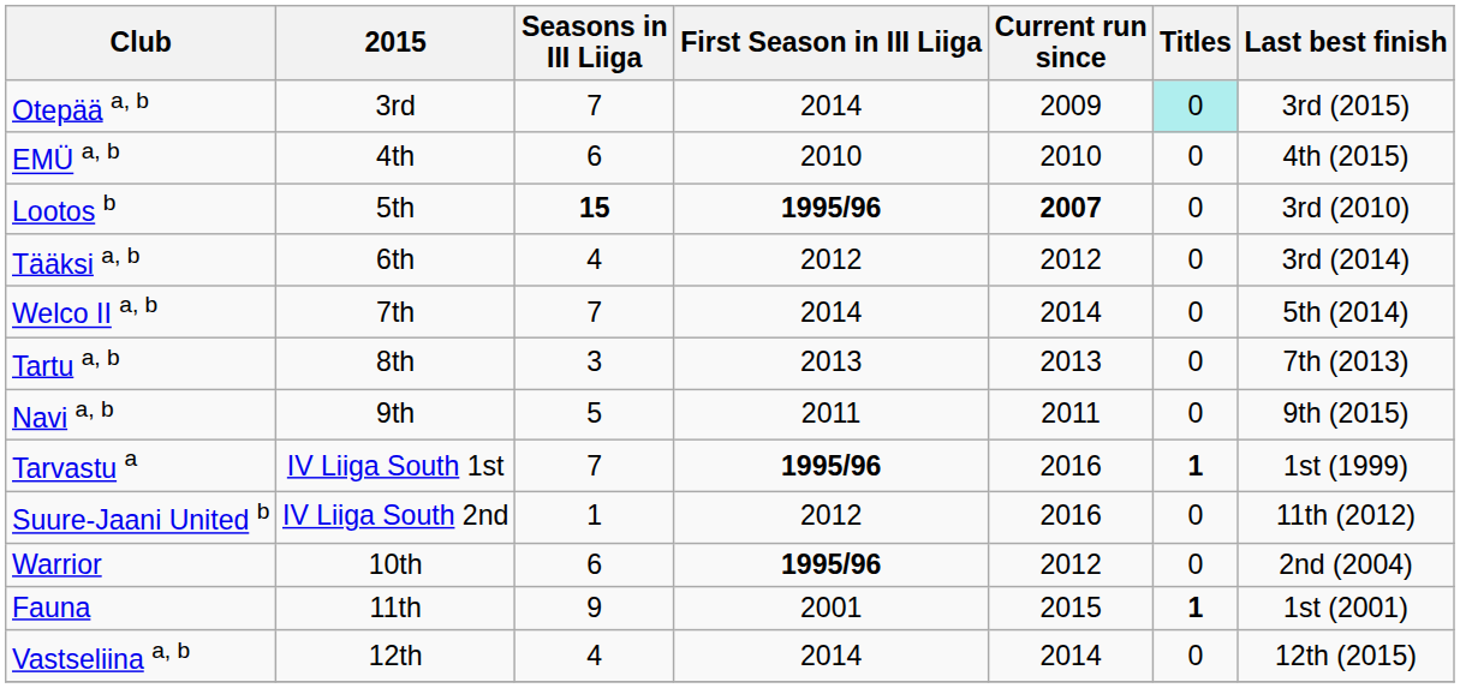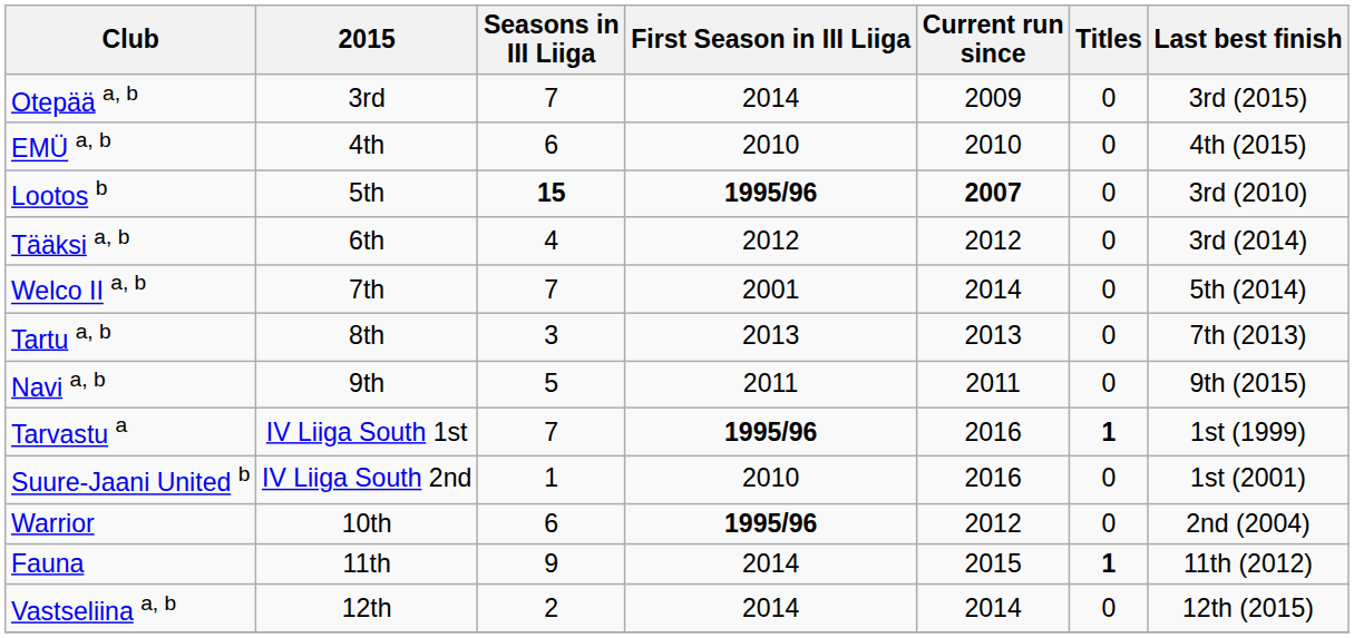Otepää a, b | Titles: paleturquoise background -> no background
Welco II a, b | First Season in III Liiga: 2014 -> 2001
Suure-Jaani United b | First Season in III Liiga: 2012 -> 2010
Suure-Jaani United b | Last best finish: 11th (2012) -> 1st (2001)
Fauna | First Season in III Liiga: 2001 -> 2014
Fauna | Last best finish: 1st (2001) -> 11th (2012)
Vastseliina a, b | Seasons in III Liiga: 4 -> 2
